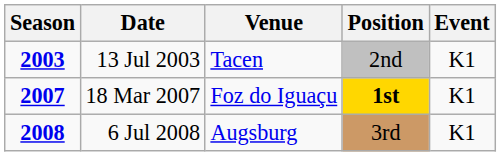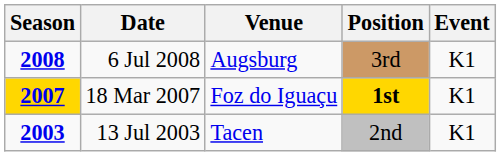rows swapped: 13 Jul 2003 <-> 6 Jul 2008
18 Mar 2007 | Season: no background -> gold background
